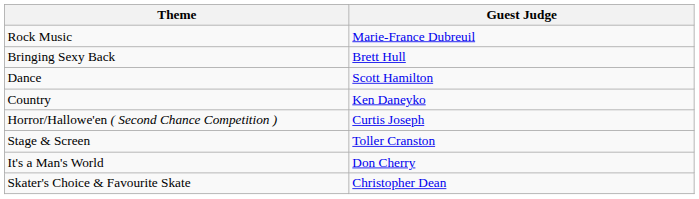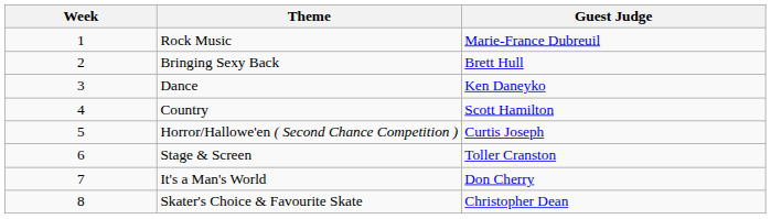+ column: Week | 1 | 2 | 3 | 4 | 5 | 6 | 7 | 8
Dance | Guest Judge: Scott Hamilton -> Ken Daneyko
Country | Guest Judge: Ken Daneyko -> Scott Hamilton
